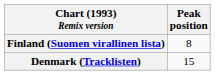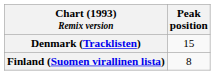rows swapped: Denmark (Tracklisten) <-> Finland (Suomen virallinen lista)
